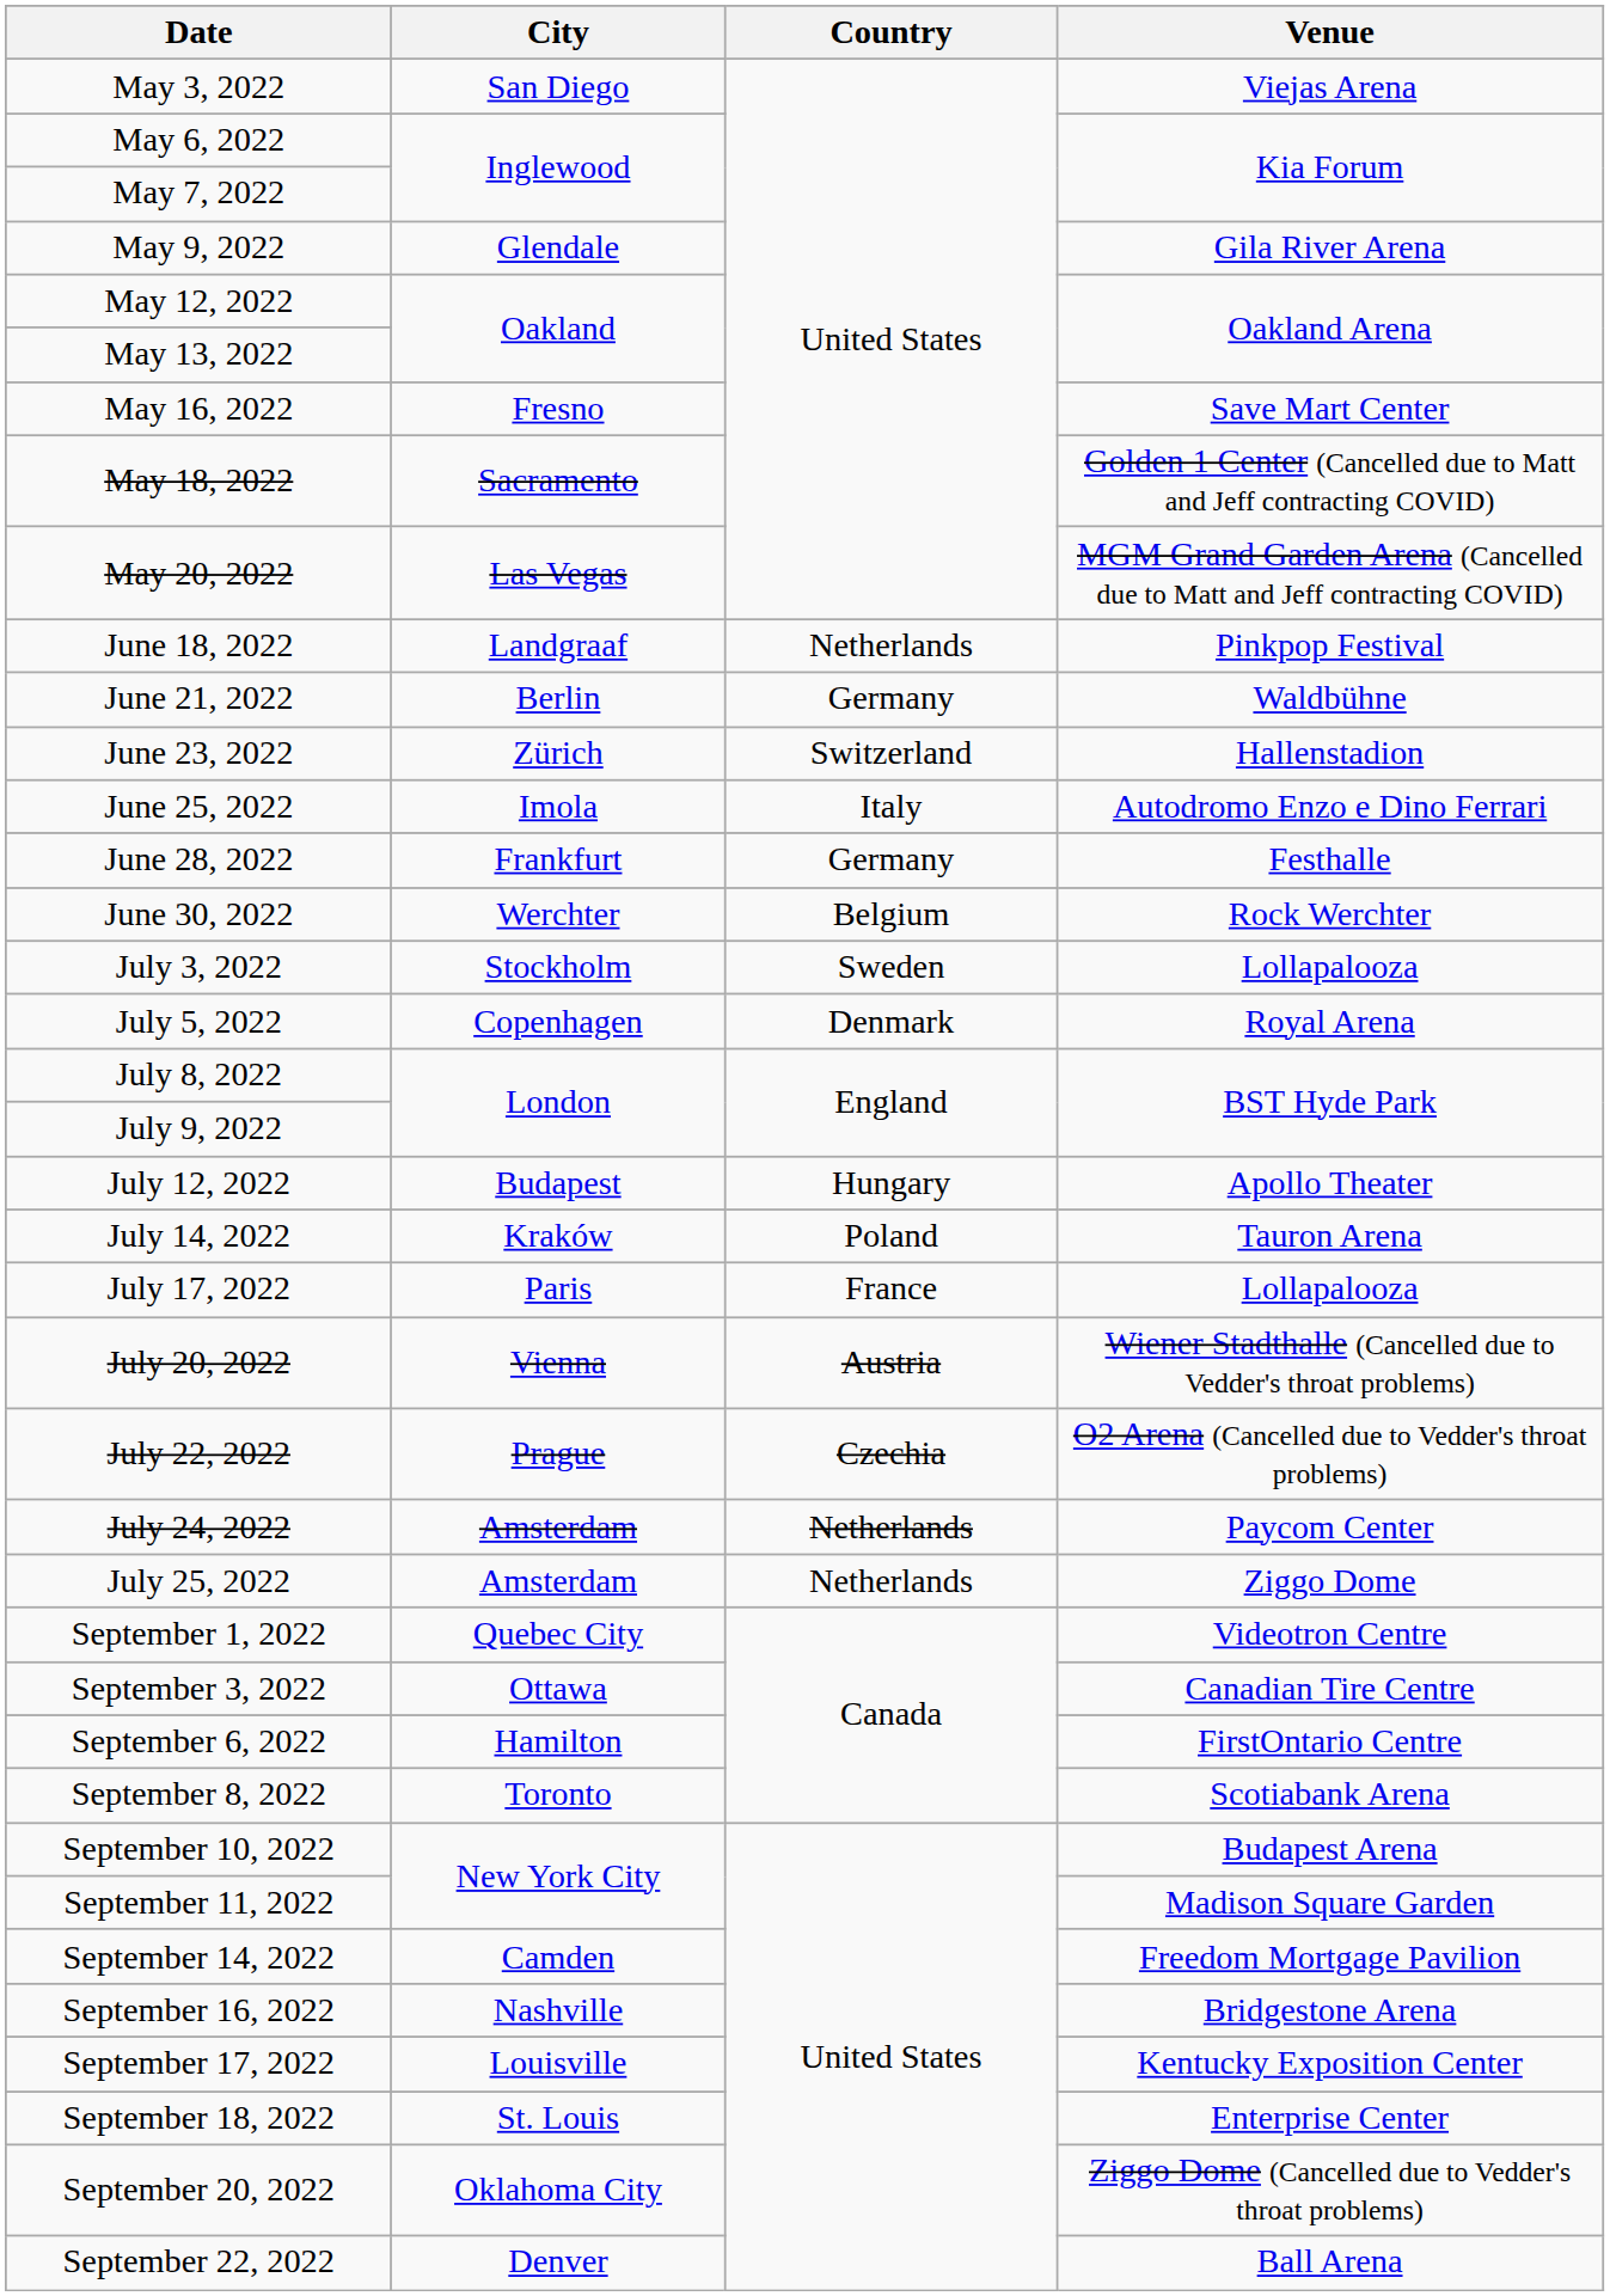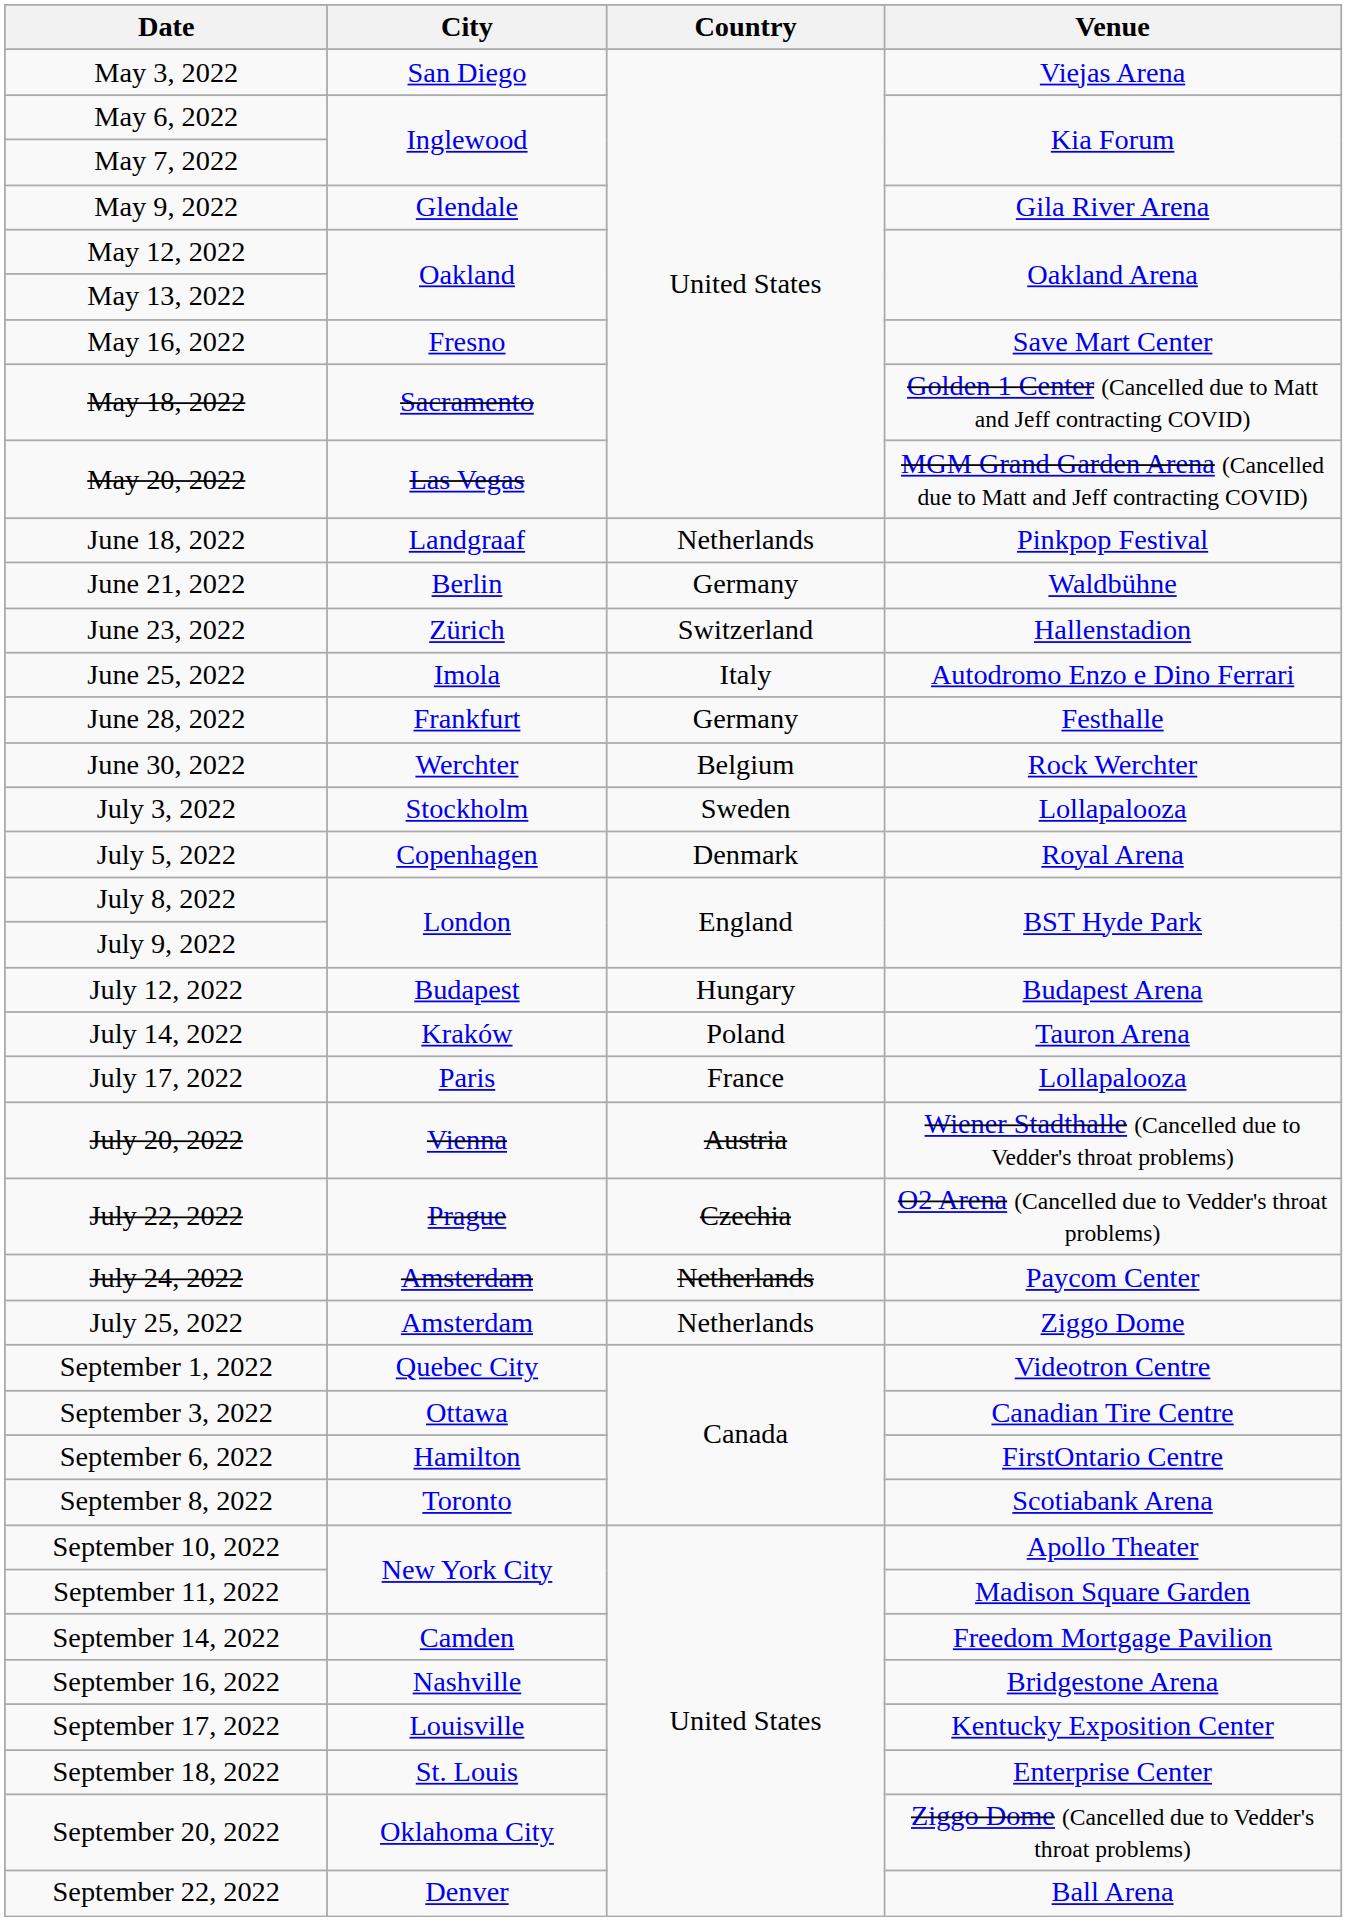July 12, 2022 | Venue: Apollo Theater -> Budapest Arena
September 10, 2022 | Venue: Budapest Arena -> Apollo Theater
